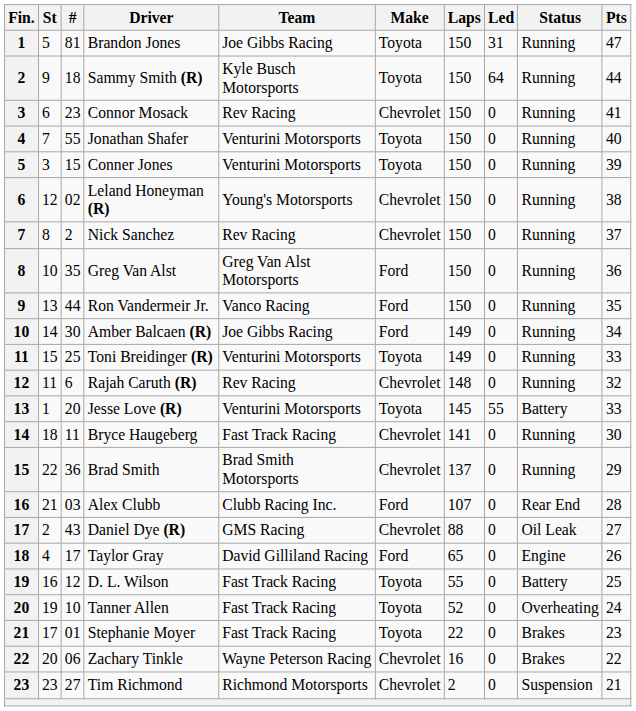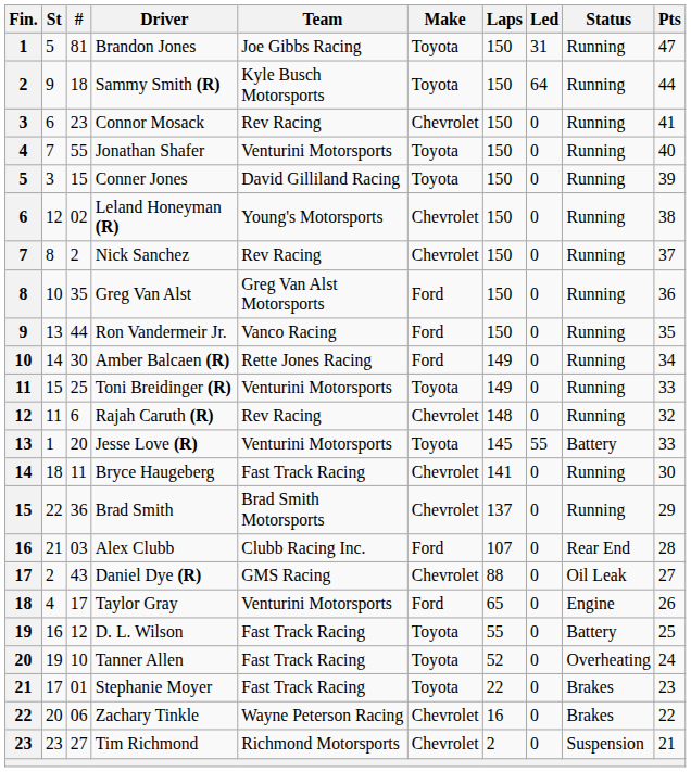Conner Jones | Team: Venturini Motorsports -> David Gilliland Racing
Amber Balcaen (R) | Team: Joe Gibbs Racing -> Rette Jones Racing
Taylor Gray | Team: David Gilliland Racing -> Venturini Motorsports
